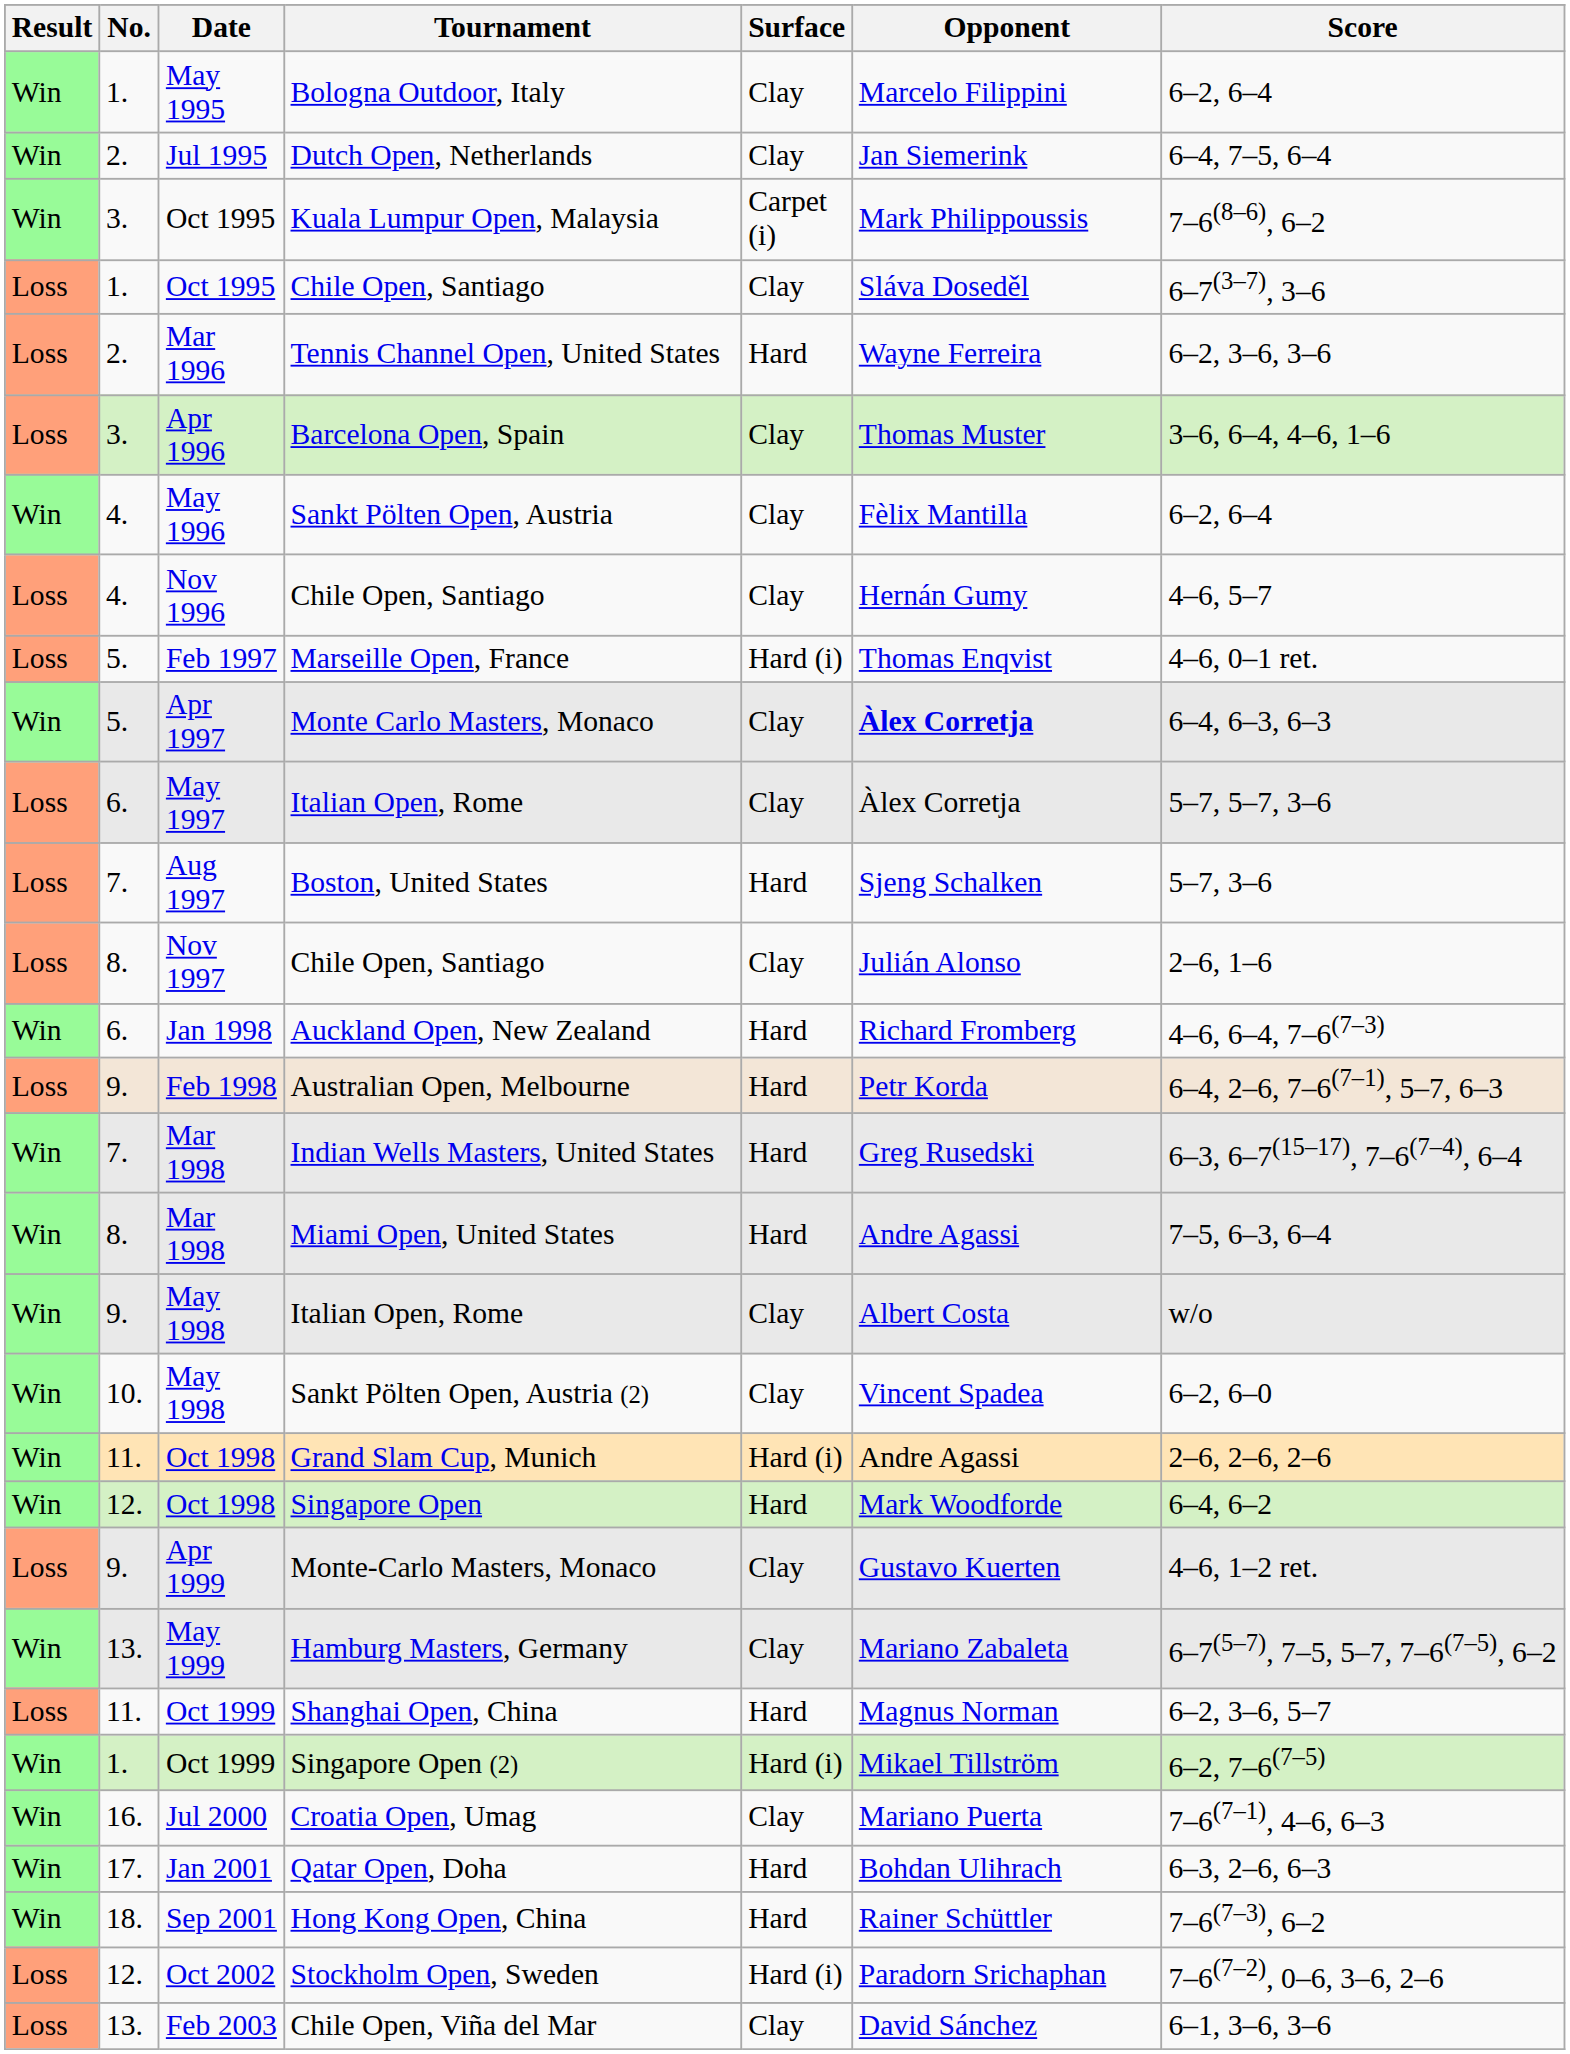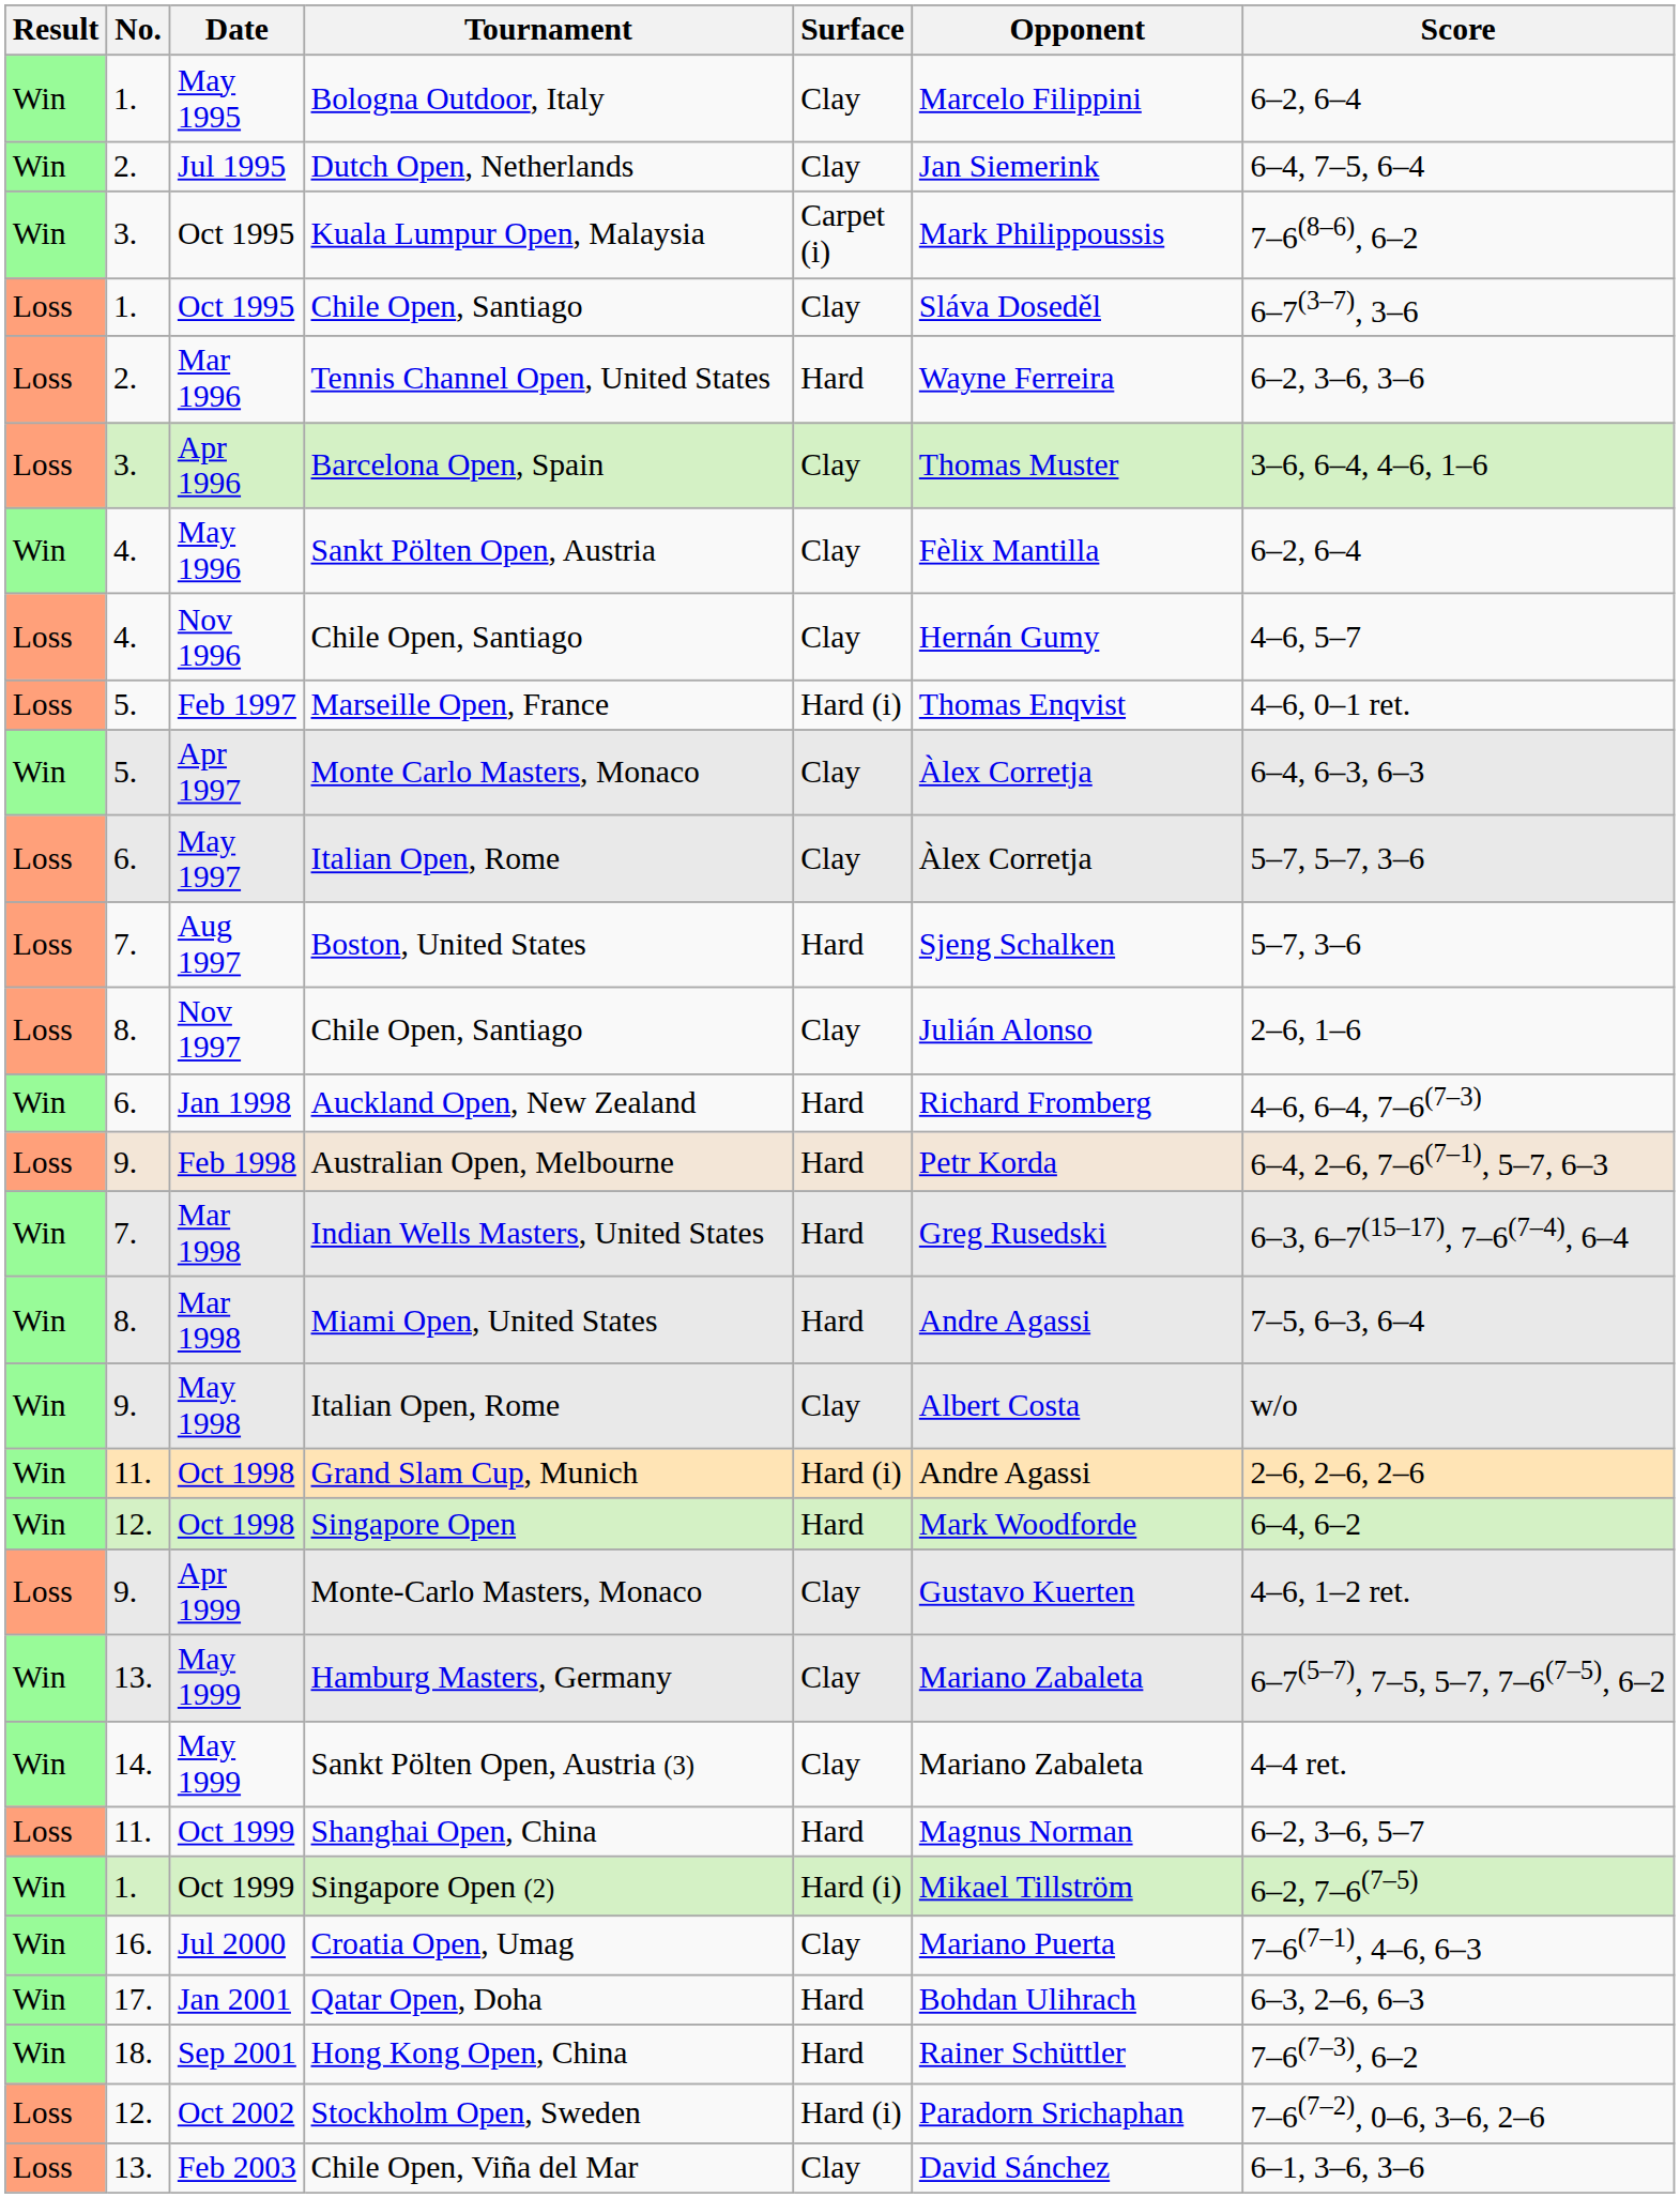Monte Carlo Masters, Monaco | Opponent: bold -> normal
- row: Win | 10. | May 1998 | Sankt Pölten Open, Austria (2) | Clay | Vincent Spadea | 6–2, 6–0
+ row: Win | 14. | May 1999 | Sankt Pölten Open, Austria (3) | Clay | Mariano Zabaleta | 4–4 ret.
